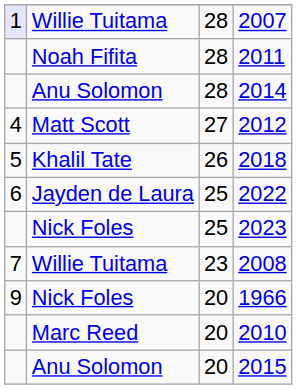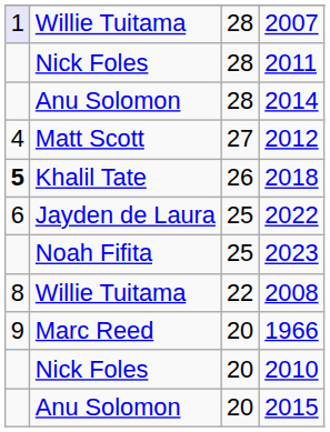2011 | column 2: Noah Fifita -> Nick Foles
2018 | column 1: normal -> bold
2023 | column 2: Nick Foles -> Noah Fifita
2008 | column 1: 7 -> 8
2008 | column 3: 23 -> 22
1966 | column 2: Nick Foles -> Marc Reed
2010 | column 2: Marc Reed -> Nick Foles
